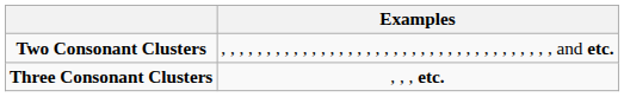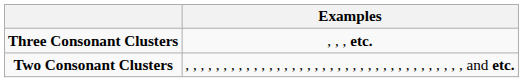rows swapped: Two Consonant Clusters <-> Three Consonant Clusters
